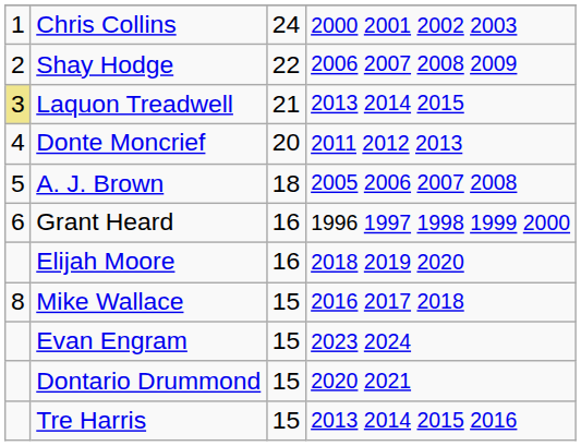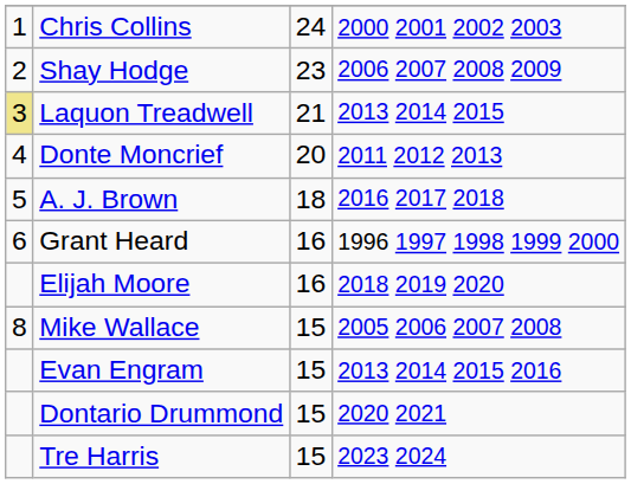Shay Hodge | column 3: 22 -> 23
A. J. Brown | column 4: 2005 2006 2007 2008 -> 2016 2017 2018
Mike Wallace | column 4: 2016 2017 2018 -> 2005 2006 2007 2008
Evan Engram | column 4: 2023 2024 -> 2013 2014 2015 2016
Tre Harris | column 4: 2013 2014 2015 2016 -> 2023 2024
